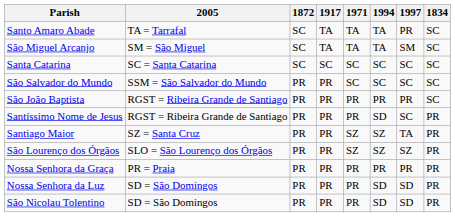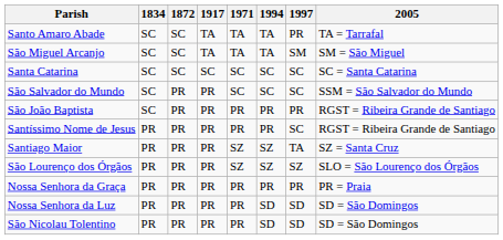columns swapped: 1834 <-> 2005
Santíssimo Nome de Jesus | 1994: SD -> PR
